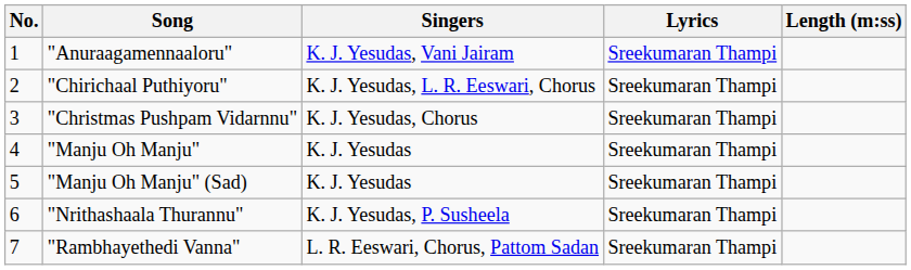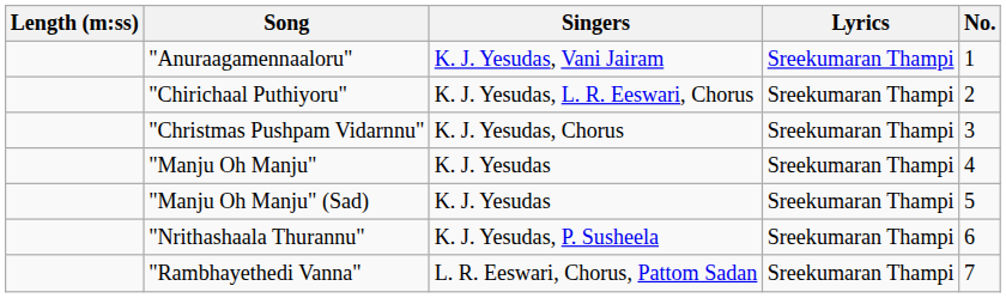columns swapped: No. <-> Length (m:ss)
